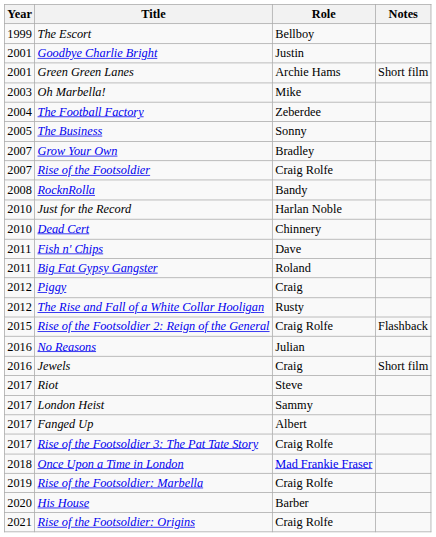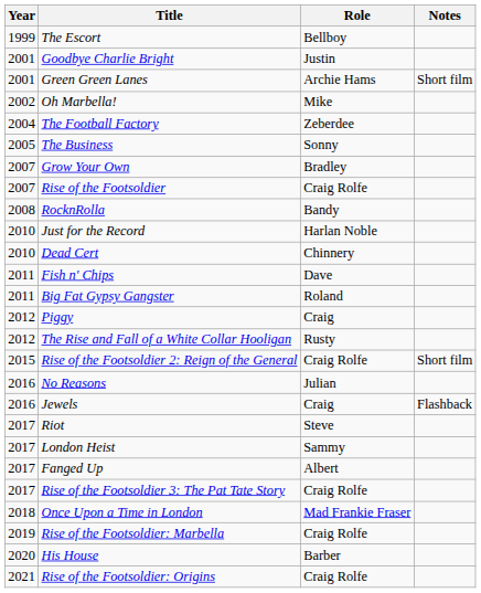Oh Marbella! | Year: 2003 -> 2002
Rise of the Footsoldier 2: Reign of the General | Notes: Flashback -> Short film
Jewels | Notes: Short film -> Flashback
